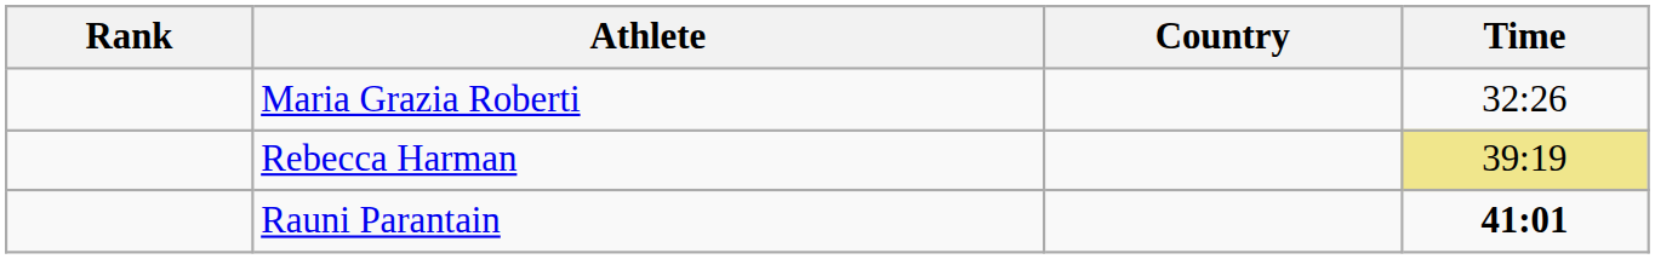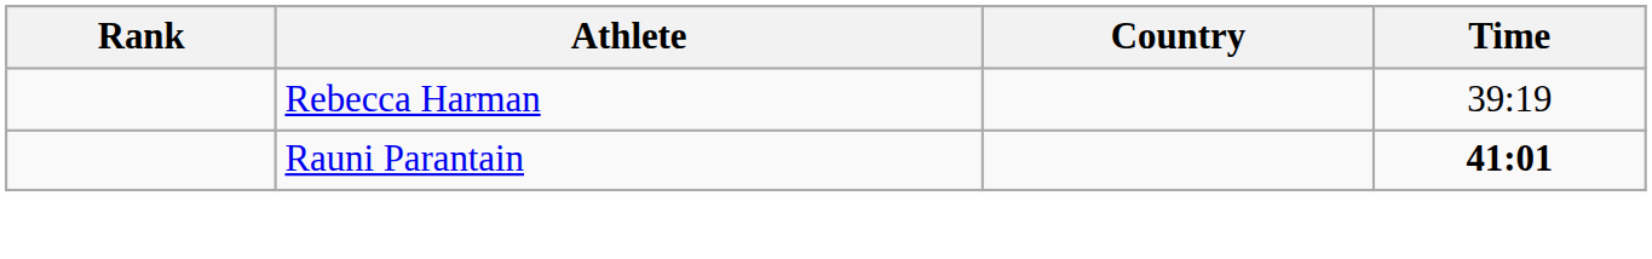- row: Maria Grazia Roberti | 32:26
Rebecca Harman | Time: khaki background -> no background
